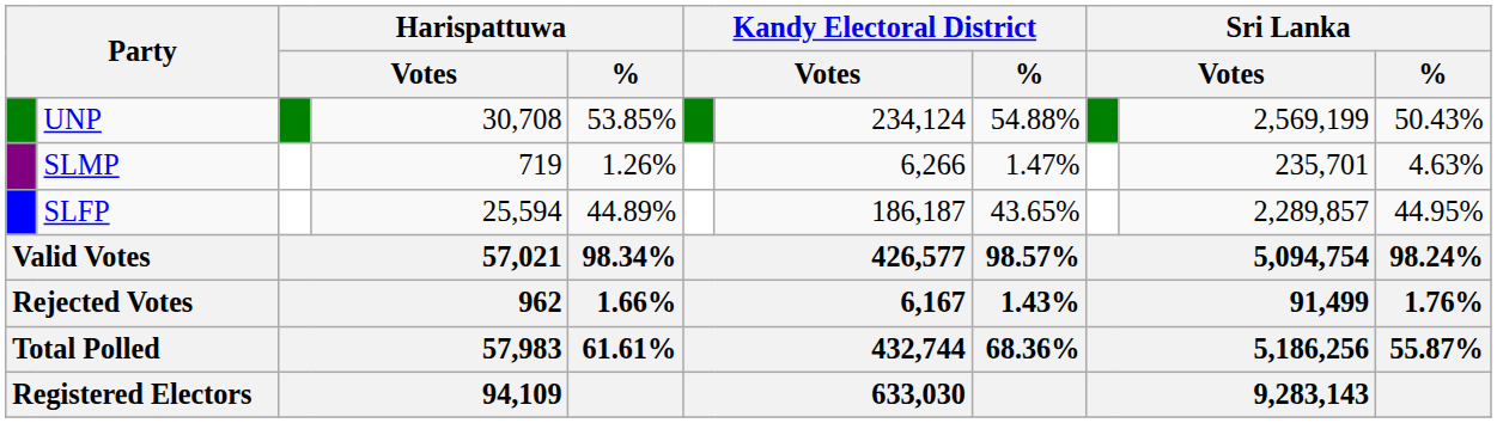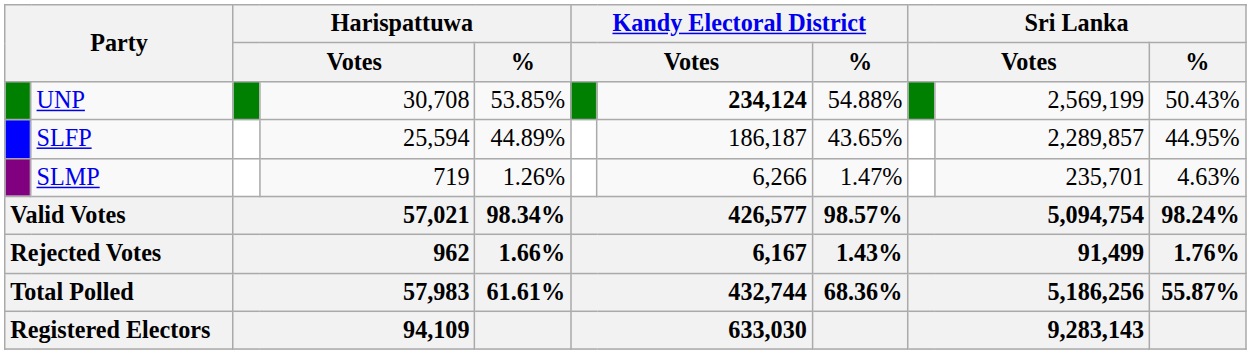UNP | column 7: normal -> bold
rows swapped: SLFP <-> SLMP
